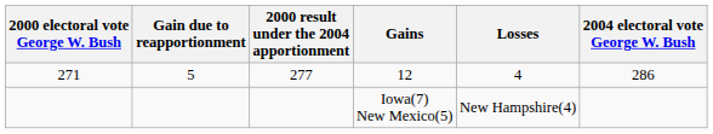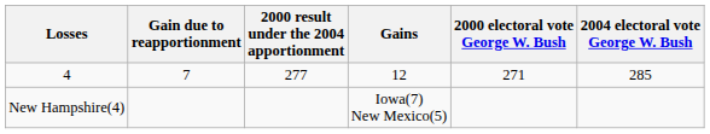columns swapped: 2000 electoral vote George W. Bush <-> Losses
12 | Gain due to reapportionment: 5 -> 7
12 | 2004 electoral vote George W. Bush: 286 -> 285
